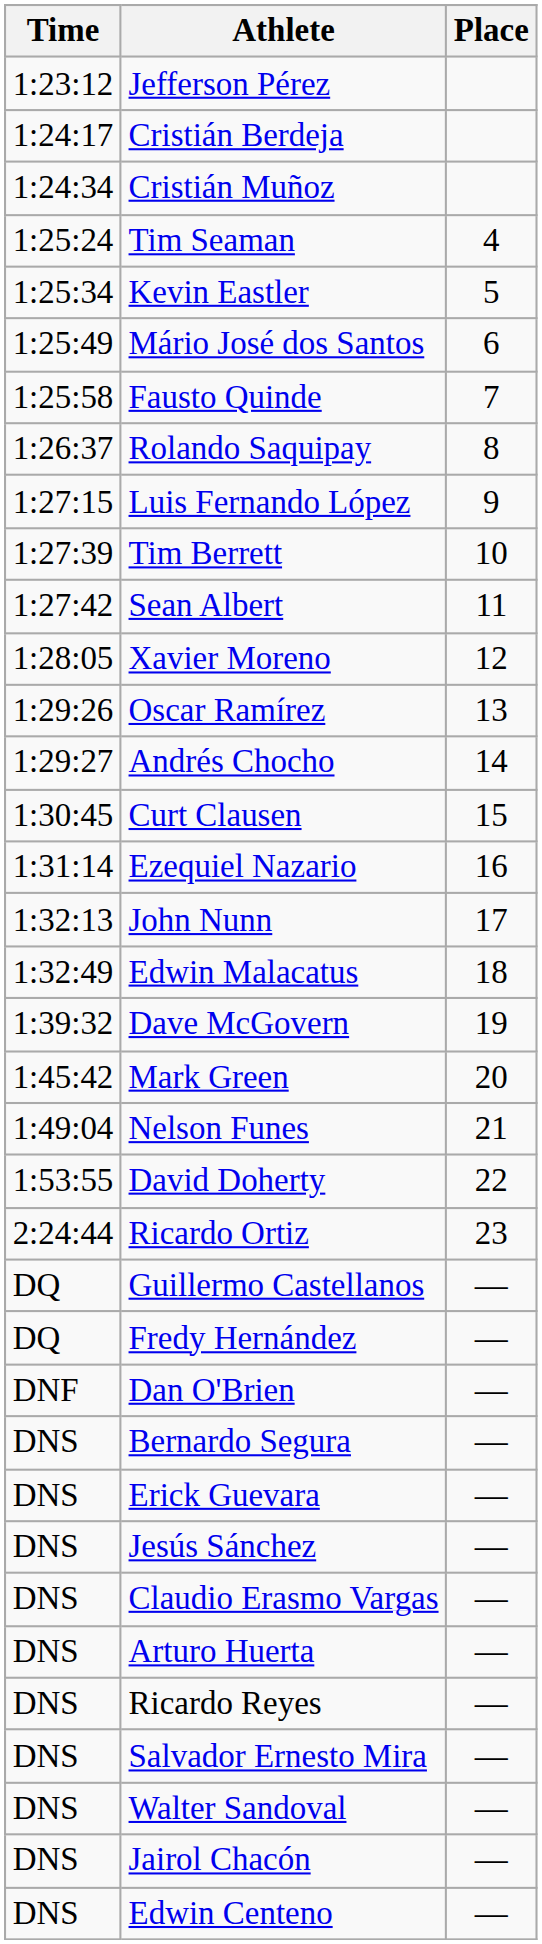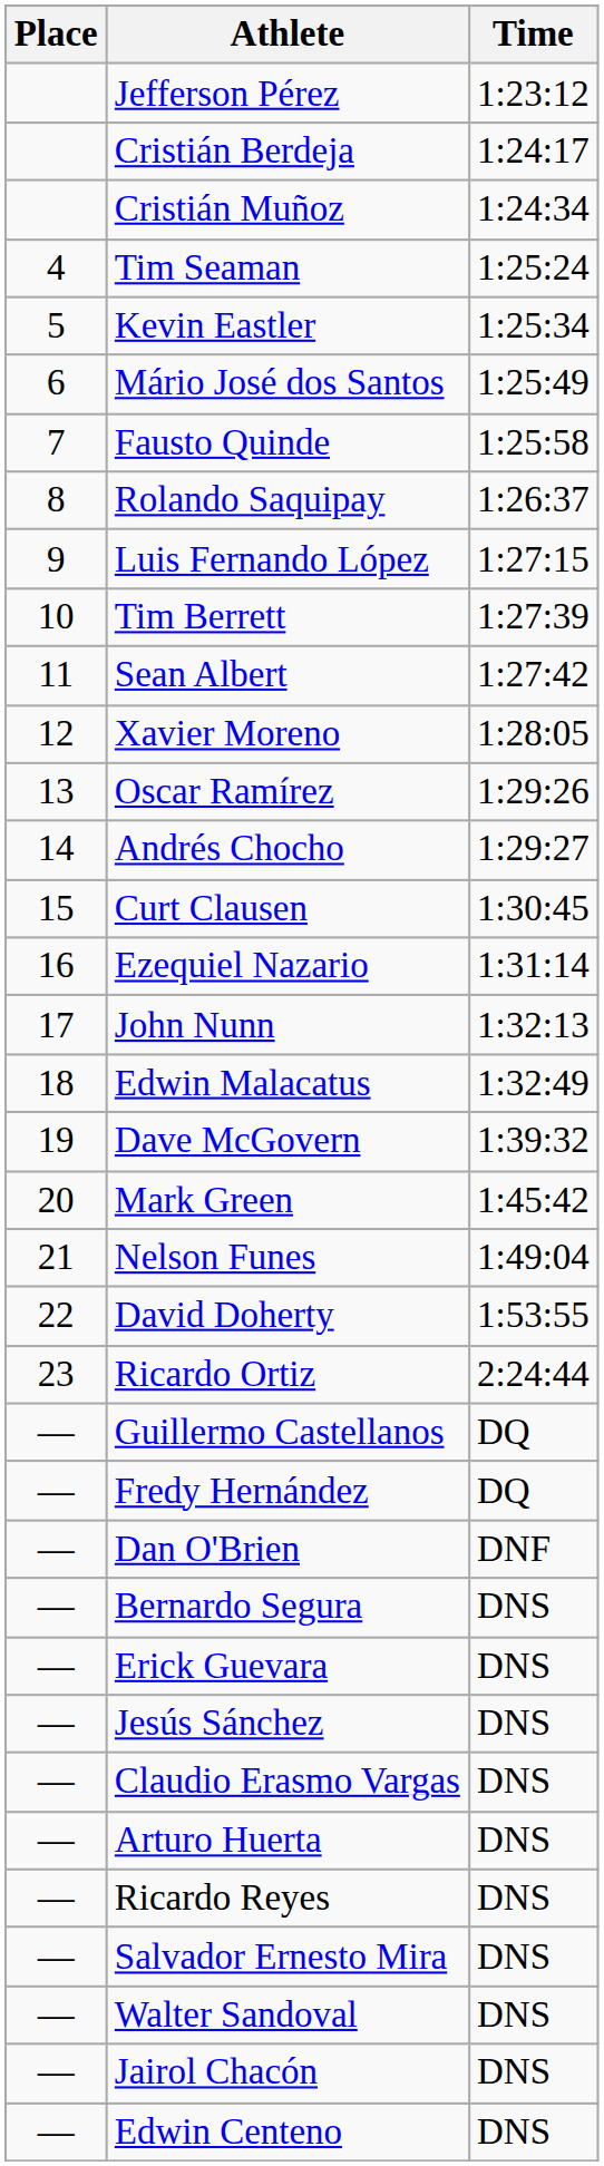columns swapped: Place <-> Time
